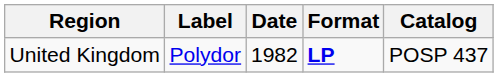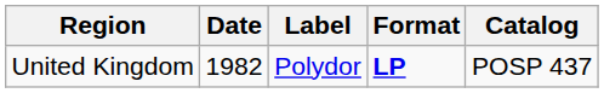columns swapped: Date <-> Label
